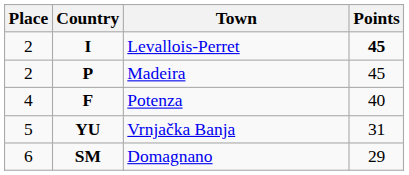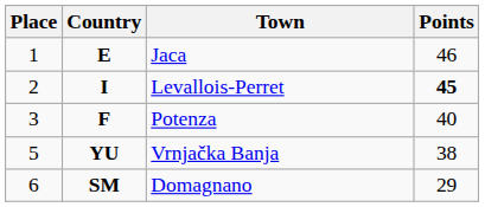+ row: 1 | E | Jaca | 46
- row: 2 | P | Madeira | 45
Potenza | Place: 4 -> 3
Vrnjačka Banja | Points: 31 -> 38
